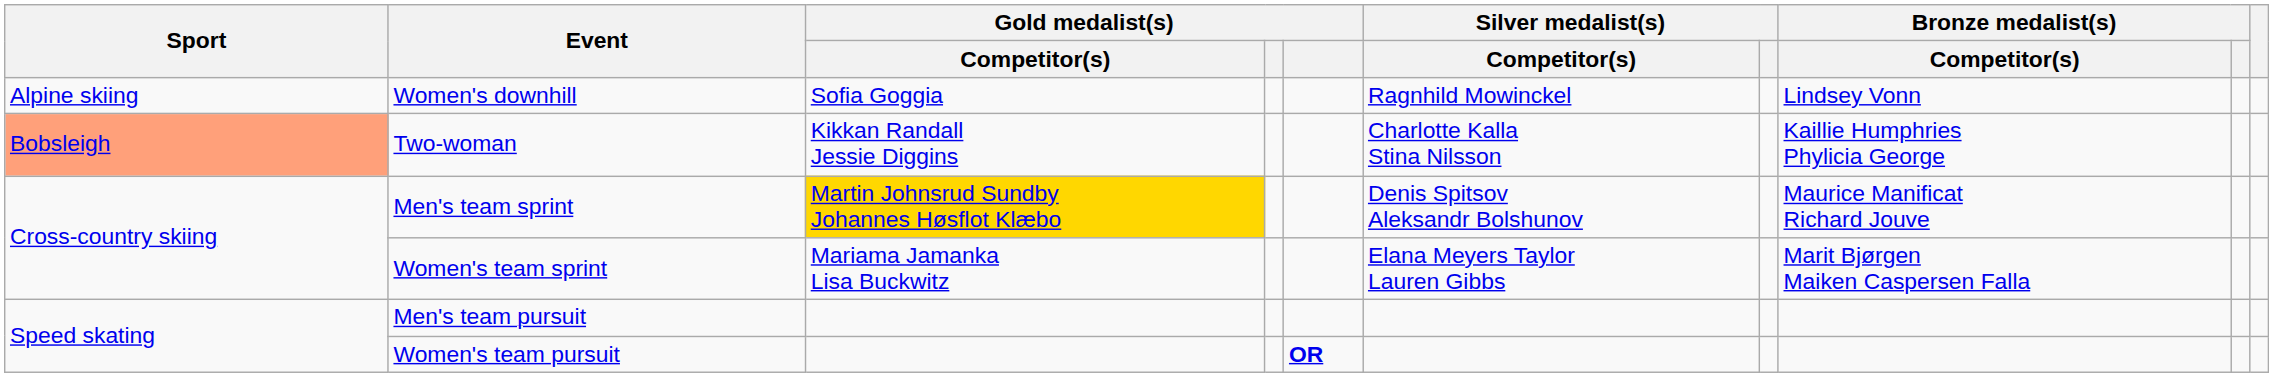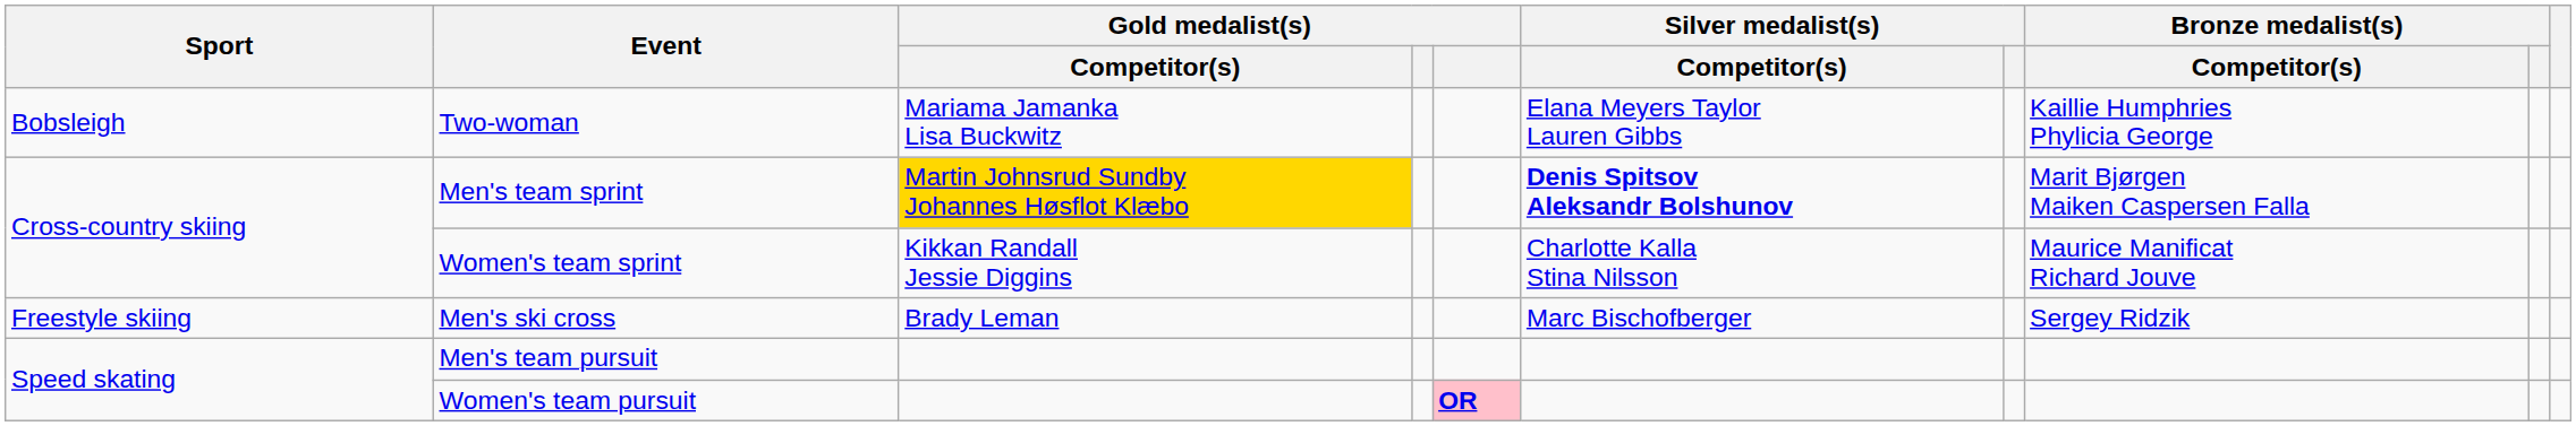- row: Alpine skiing | Women's downhill | Sofia Goggia | Ragnhild Mowinckel | Lindsey Vonn
Two-woman | Sport: lightsalmon background -> no background
Two-woman | Gold medalist(s) / Competitor(s): Kikkan Randall Jessie Diggins -> Mariama Jamanka Lisa Buckwitz
Two-woman | Silver medalist(s) / Competitor(s): Charlotte Kalla Stina Nilsson -> Elana Meyers Taylor Lauren Gibbs
Men's team sprint | Silver medalist(s) / Competitor(s): normal -> bold
Men's team sprint | Bronze medalist(s) / Competitor(s): Maurice Manificat Richard Jouve -> Marit Bjørgen Maiken Caspersen Falla
Women's team sprint | Gold medalist(s) / Competitor(s): Mariama Jamanka Lisa Buckwitz -> Kikkan Randall Jessie Diggins
Women's team sprint | Silver medalist(s) / Competitor(s): Elana Meyers Taylor Lauren Gibbs -> Charlotte Kalla Stina Nilsson
Women's team sprint | Bronze medalist(s) / Competitor(s): Marit Bjørgen Maiken Caspersen Falla -> Maurice Manificat Richard Jouve
+ row: Freestyle skiing | Men's ski cross | Brady Leman | Marc Bischofberger | Sergey Ridzik
Women's team pursuit | column 5: no background -> pink background
